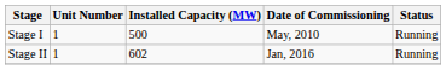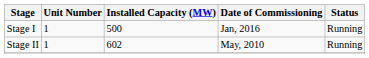Stage I | Date of Commissioning: May, 2010 -> Jan, 2016
Stage II | Date of Commissioning: Jan, 2016 -> May, 2010
